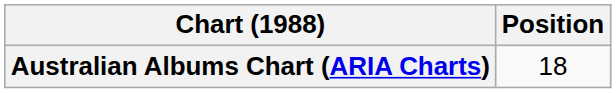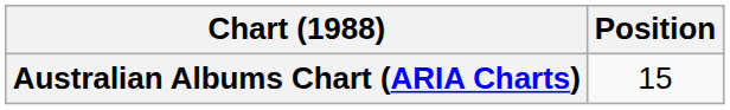Australian Albums Chart (ARIA Charts) | Position: 18 -> 15
